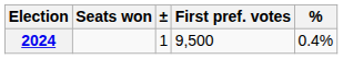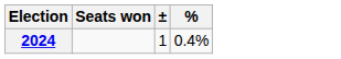- column: First pref. votes | 9,500
